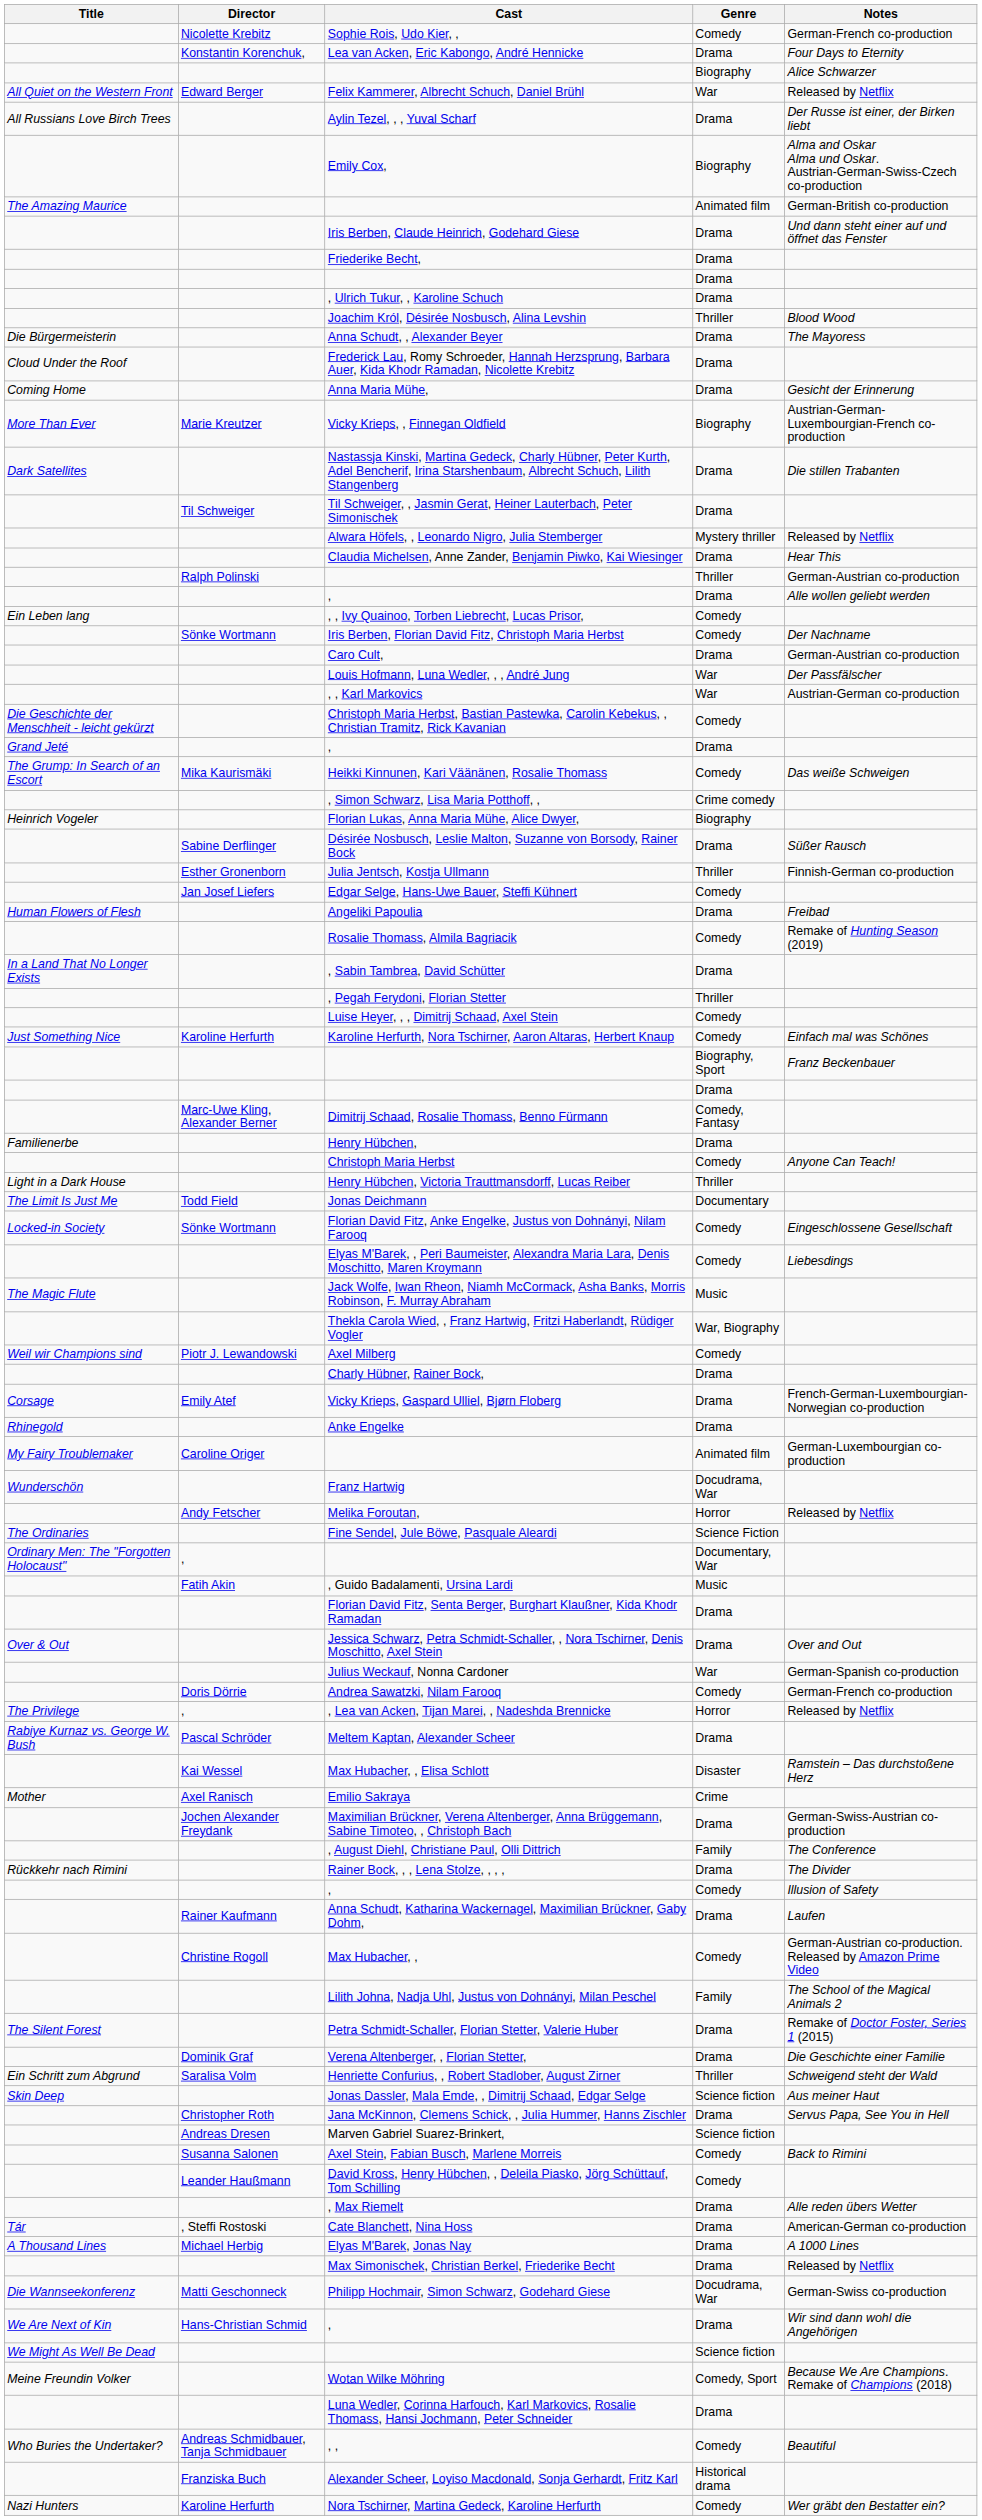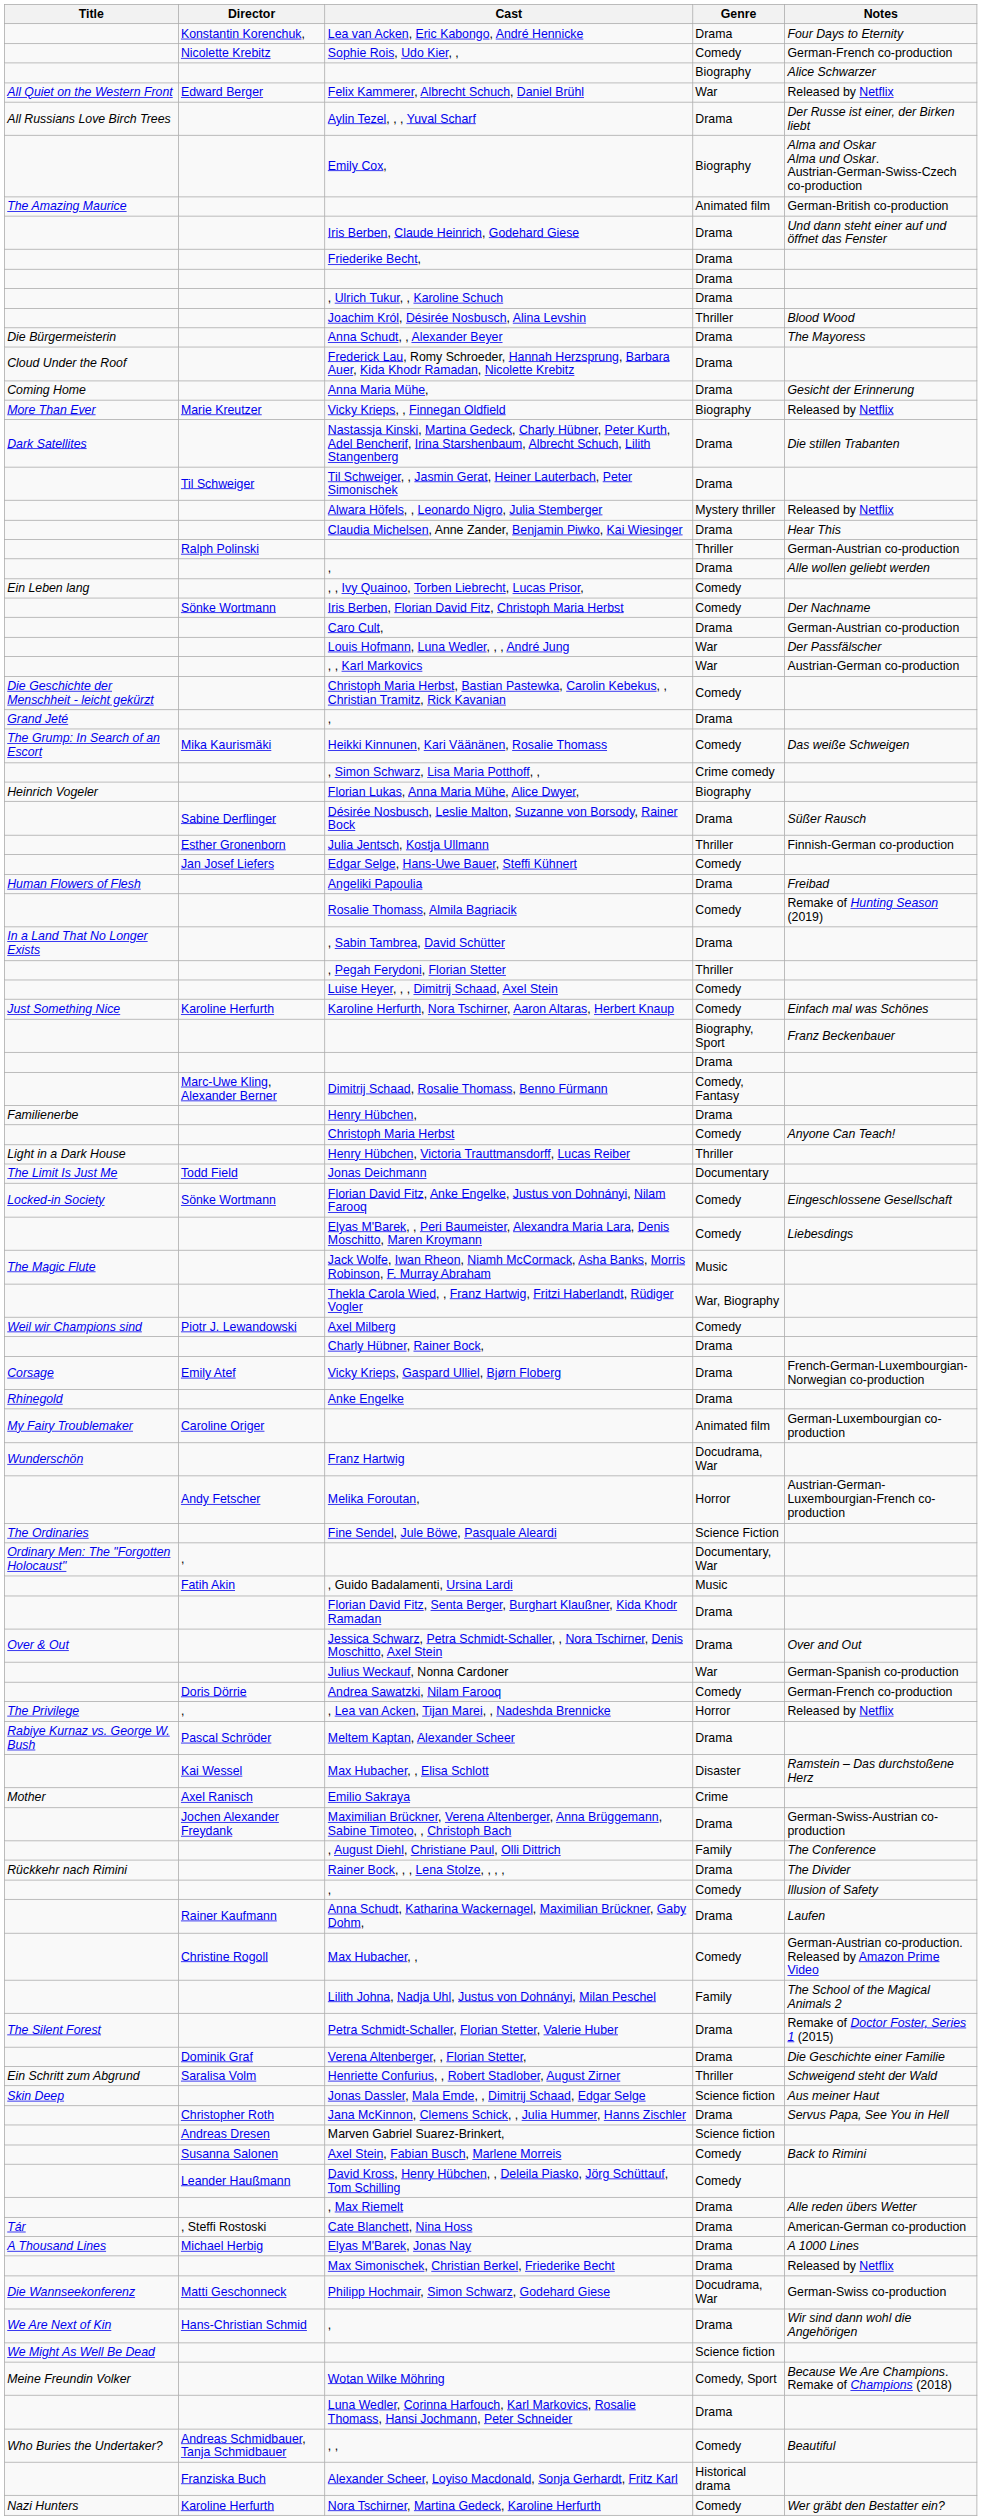rows swapped: Lea van Acken, Eric Kabongo, André Hennicke <-> Sophie Rois, Udo Kier, ,
Vicky Krieps, , Finnegan Oldfield | Notes: Austrian-German-Luxembourgian-French co-production -> Released by Netflix
Melika Foroutan, | Notes: Released by Netflix -> Austrian-German-Luxembourgian-French co-production
